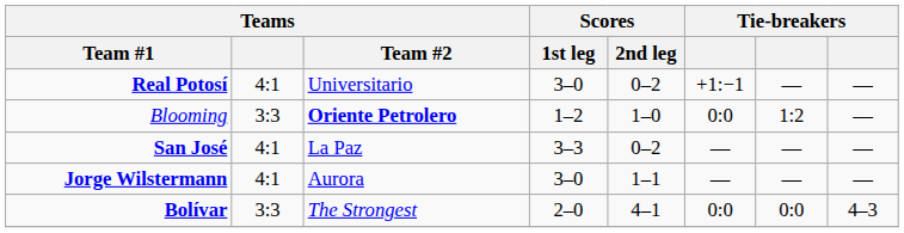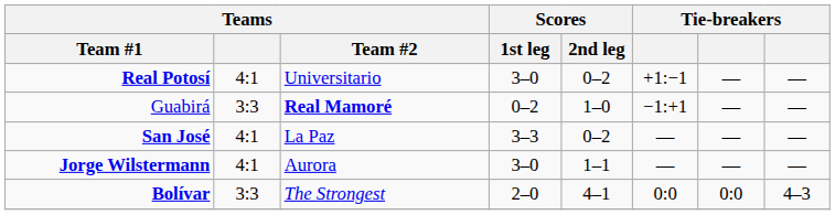- row: Blooming | 3:3 | Oriente Petrolero | 1–2 | 1–0 | 0:0 | 1:2 | —
+ row: Guabirá | 3:3 | Real Mamoré | 0–2 | 1–0 | −1:+1 | — | —
